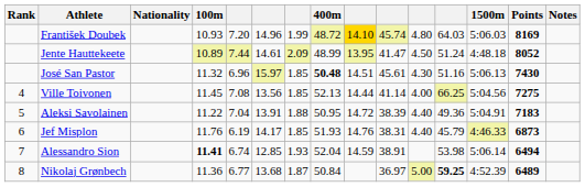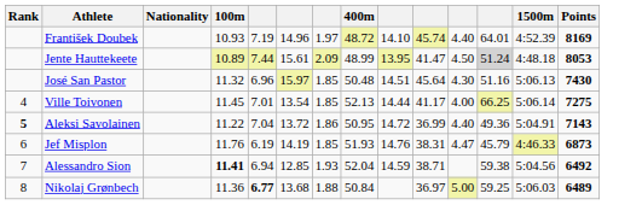- column: Notes
František Doubek | column 5: 7.20 -> 7.19
František Doubek | column 7: 1.99 -> 1.97
František Doubek | column 9: gold background -> no background
František Doubek | column 11: 4.80 -> 4.40
František Doubek | column 12: 64.03 -> 64.01
František Doubek | 1500m: 5:06.03 -> 4:52.39
Jente Hauttekeete | column 6: 14.61 -> 15.61
Jente Hauttekeete | column 12: no background -> lightgrey background
Jente Hauttekeete | Points: 8052 -> 8053
José San Pastor | 400m: bold -> normal
José San Pastor | column 10: 45.61 -> 45.64
Ville Toivonen | column 5: 7.08 -> 7.01
Ville Toivonen | column 6: 13.56 -> 13.54
Ville Toivonen | column 10: 41.14 -> 41.17
Ville Toivonen | 1500m: 5:04.56 -> 5:06.14
Aleksi Savolainen | Rank: normal -> bold
Aleksi Savolainen | column 6: 13.91 -> 13.72
Aleksi Savolainen | column 7: 1.88 -> 1.86
Aleksi Savolainen | column 10: 38.39 -> 36.99
Aleksi Savolainen | Points: 7183 -> 7143
Jef Misplon | column 6: 14.17 -> 14.19
Jef Misplon | column 11: 4.40 -> 4.47
Alessandro Sion | column 5: 6.74 -> 6.94
Alessandro Sion | column 10: 38.91 -> 38.71
Alessandro Sion | column 12: 53.98 -> 59.38
Alessandro Sion | 1500m: 5:06.14 -> 5:04.56
Alessandro Sion | Points: 6494 -> 6492
Nikolaj Grønbech | column 5: normal -> bold
Nikolaj Grønbech | column 7: 1.87 -> 1.88
Nikolaj Grønbech | column 12: bold -> normal
Nikolaj Grønbech | 1500m: 4:52.39 -> 5:06.03
